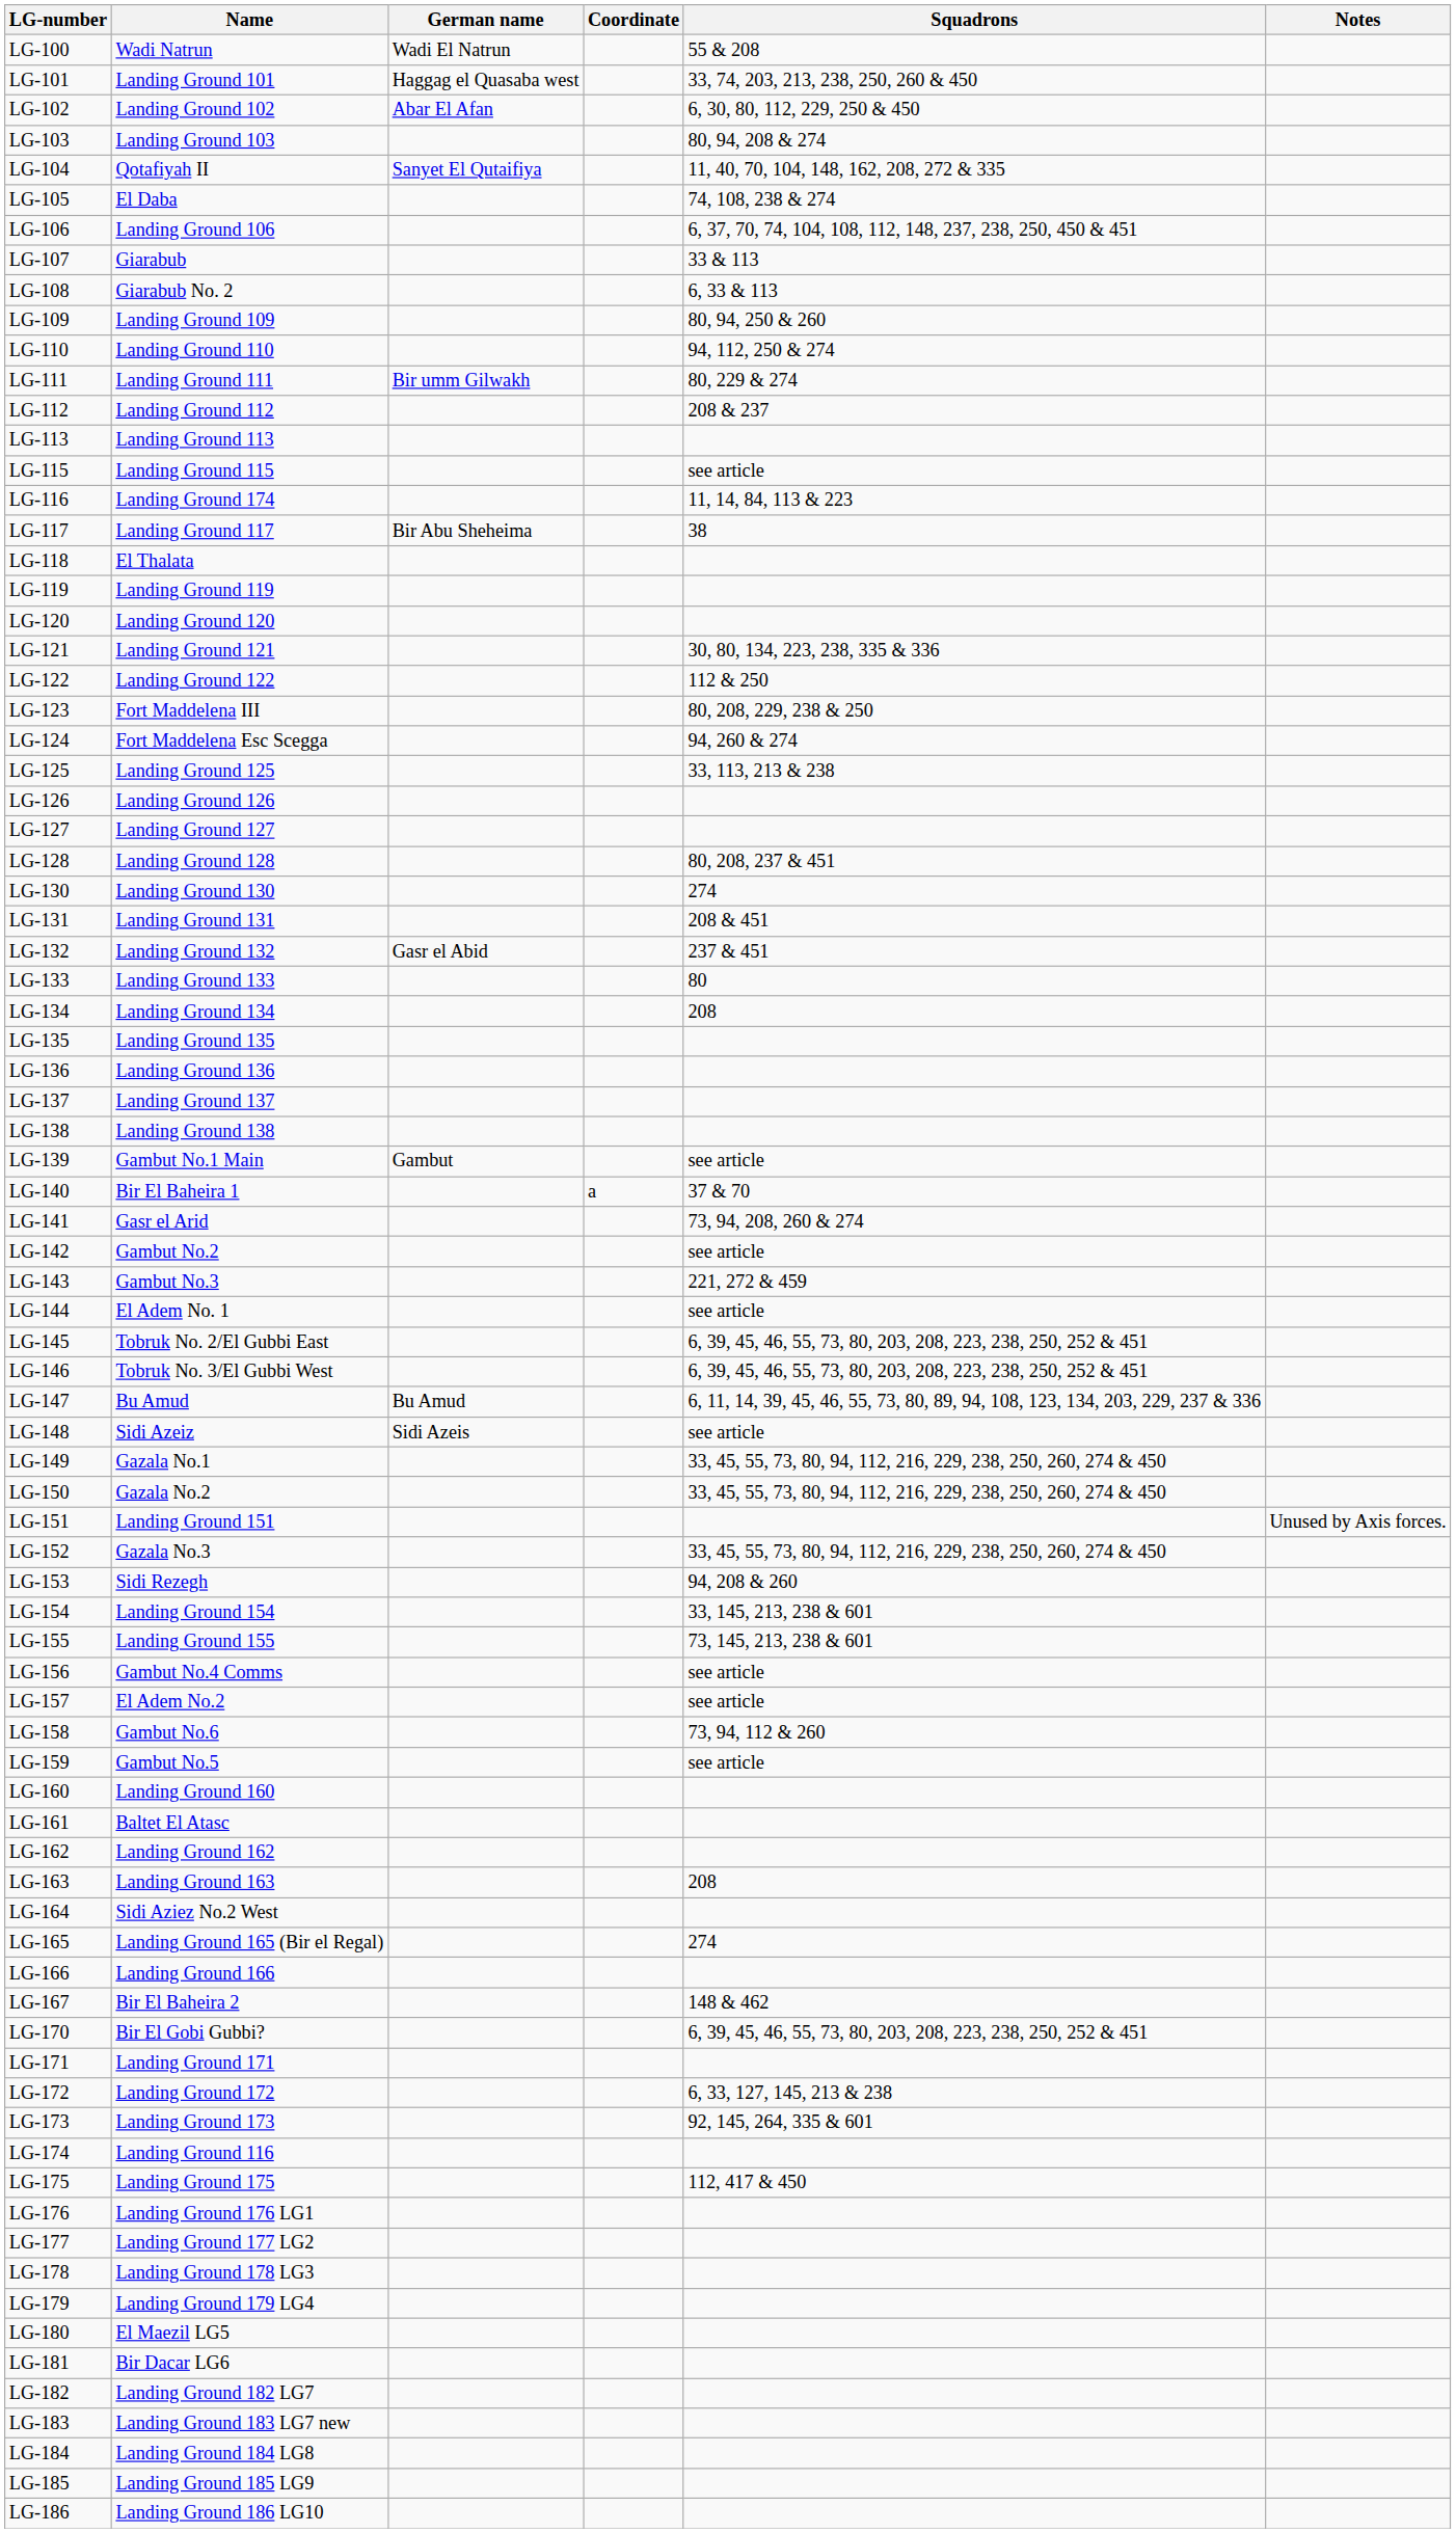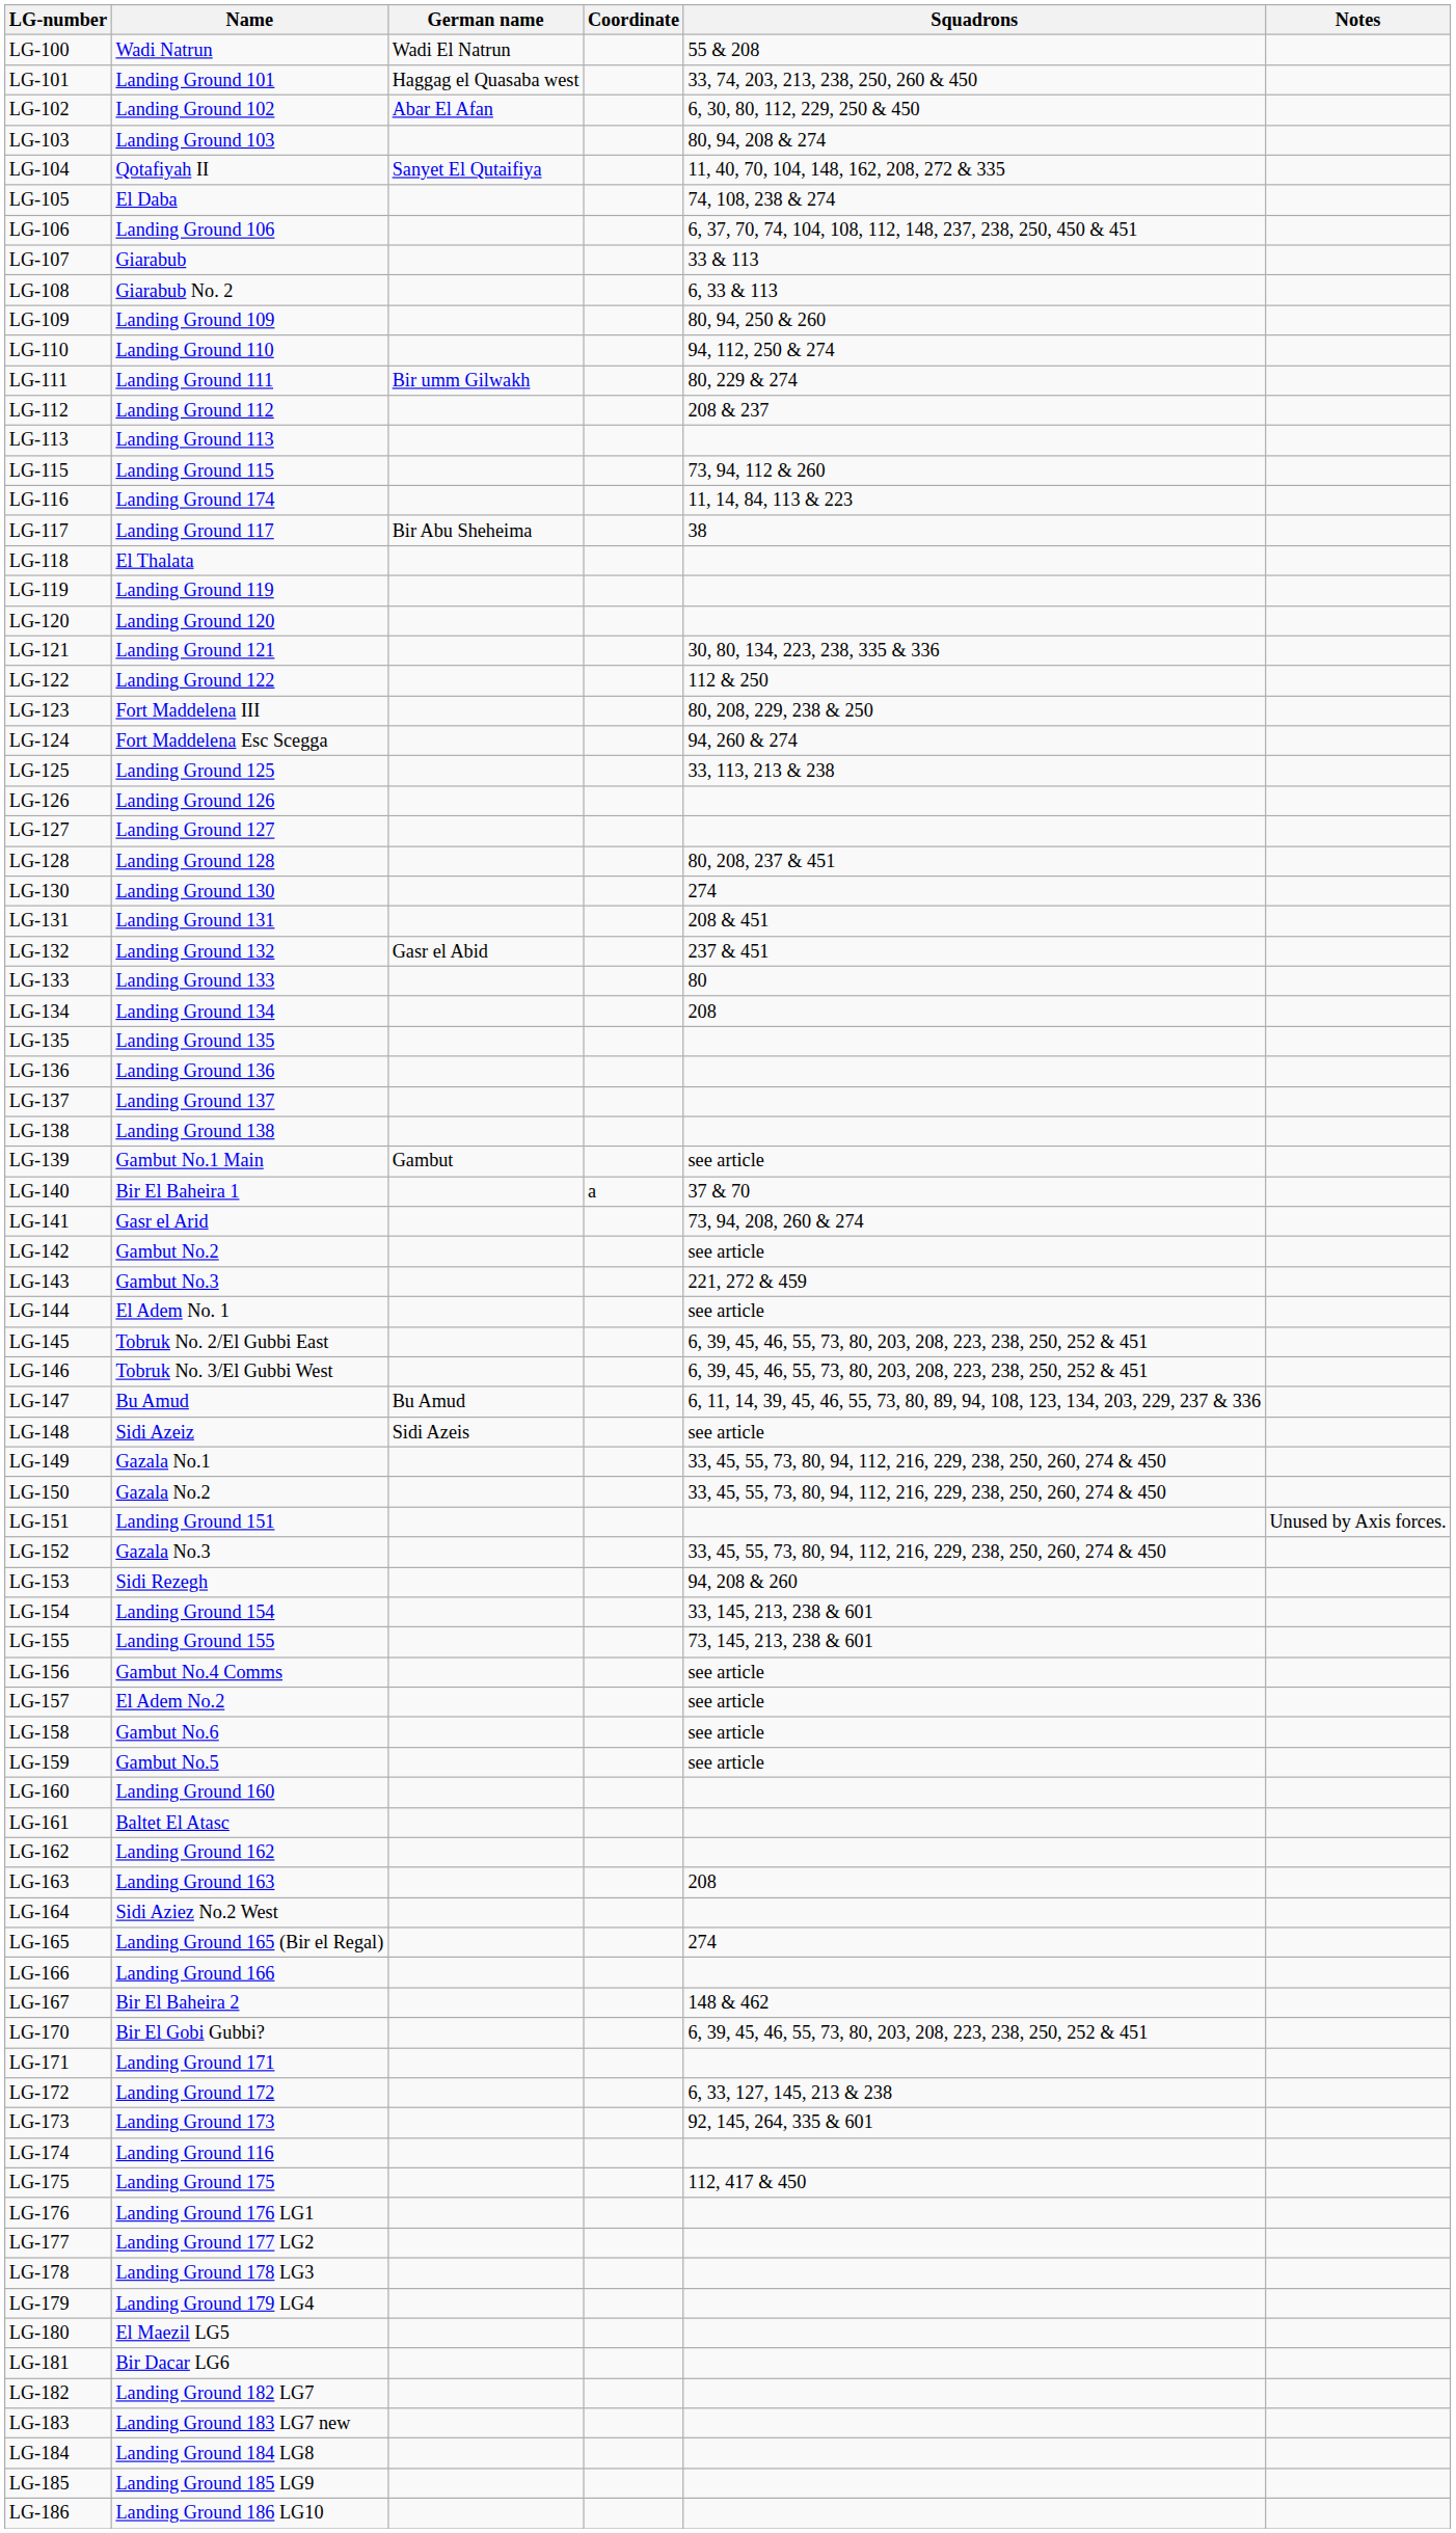LG-115 | Squadrons: see article -> 73, 94, 112 & 260
LG-158 | Squadrons: 73, 94, 112 & 260 -> see article
